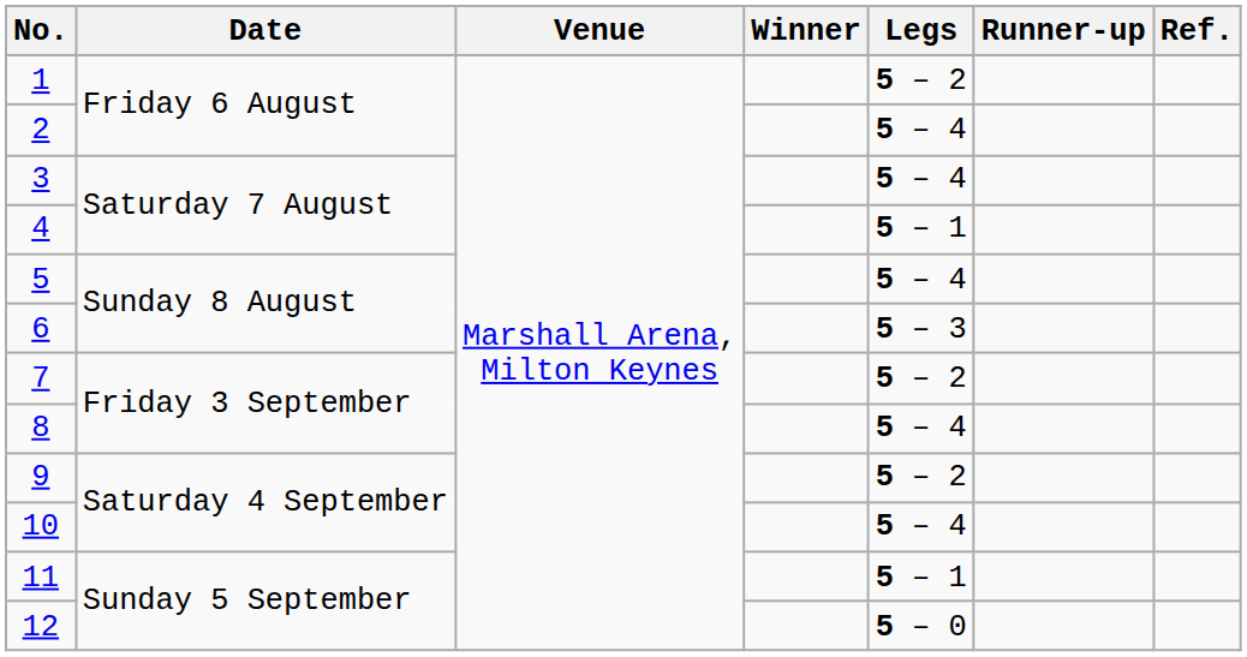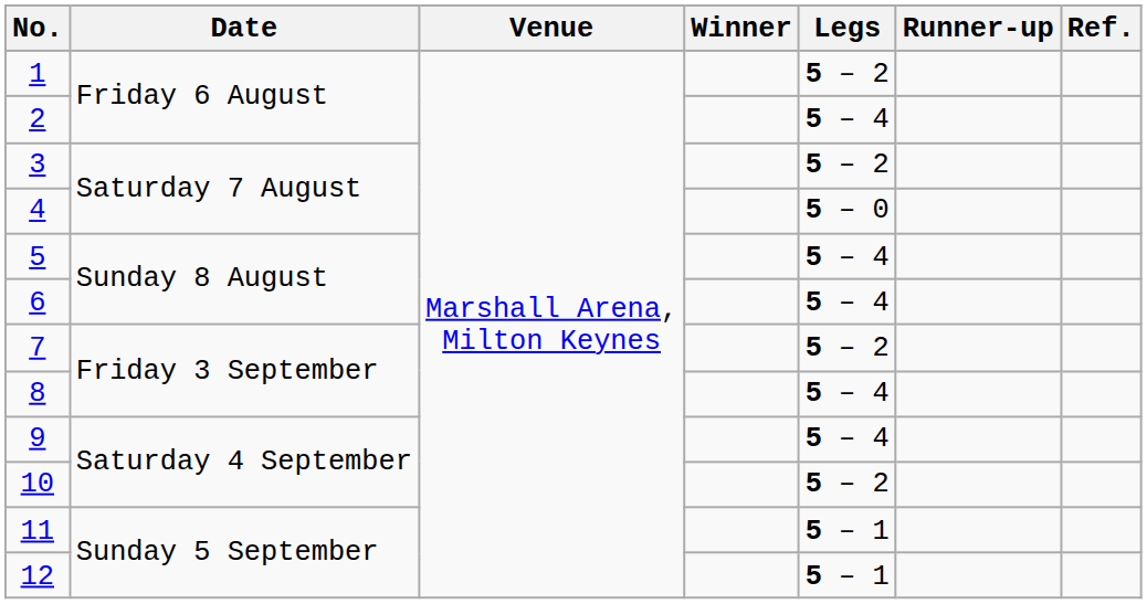3 | Legs: 5 – 4 -> 5 – 2
4 | Legs: 5 – 1 -> 5 – 0
6 | Legs: 5 – 3 -> 5 – 4
9 | Legs: 5 – 2 -> 5 – 4
10 | Legs: 5 – 4 -> 5 – 2
12 | Legs: 5 – 0 -> 5 – 1
